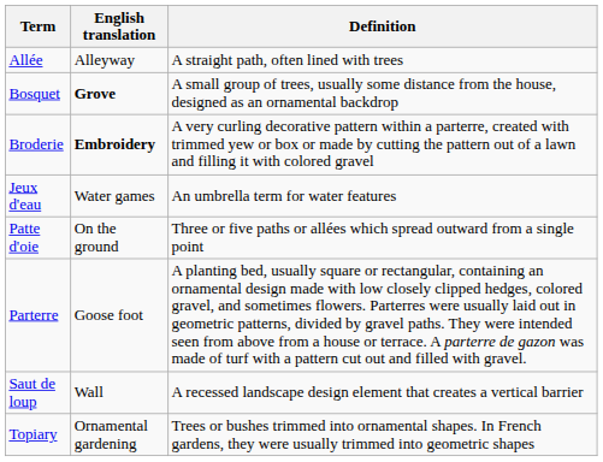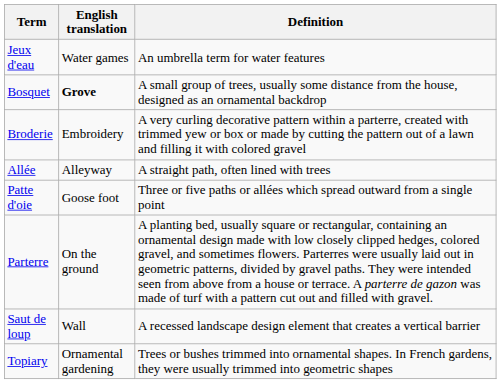rows swapped: Allée <-> Jeux d'eau
Broderie | English translation: bold -> normal
Patte d'oie | English translation: On the ground -> Goose foot
Parterre | English translation: Goose foot -> On the ground
